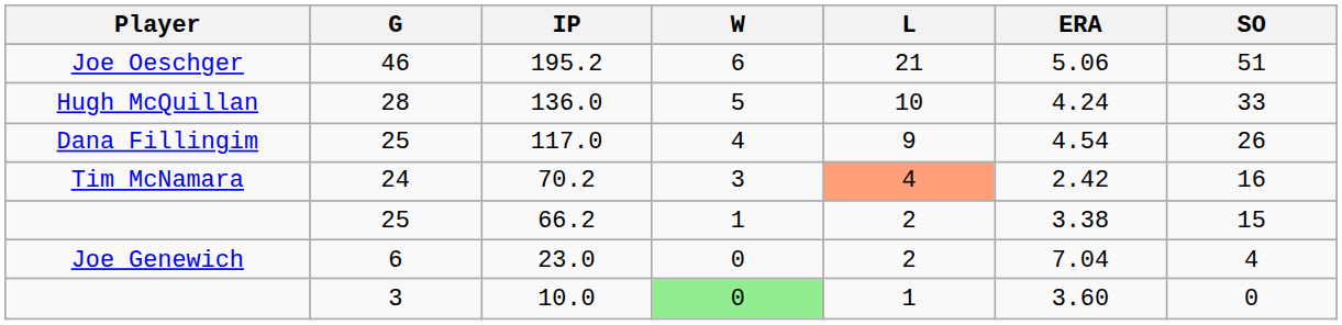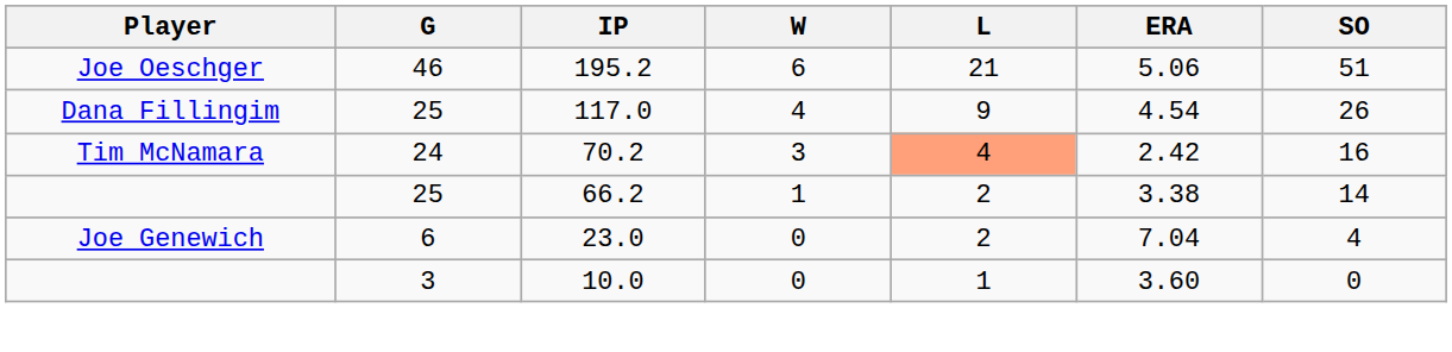- row: Hugh McQuillan | 28 | 136.0 | 5 | 10 | 4.24 | 33
66.2 | SO: 15 -> 14
10.0 | W: lightgreen background -> no background
